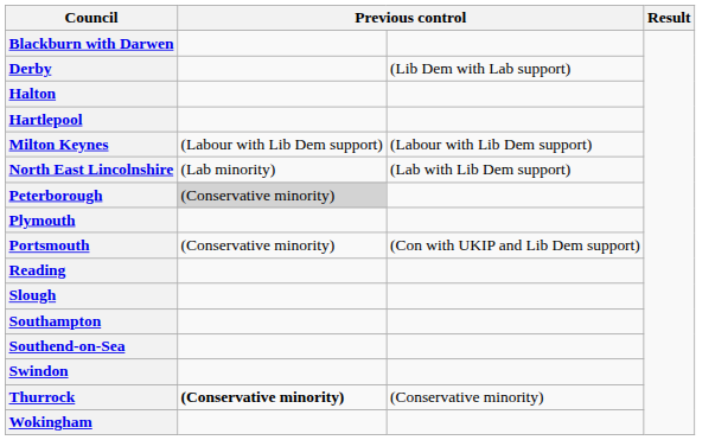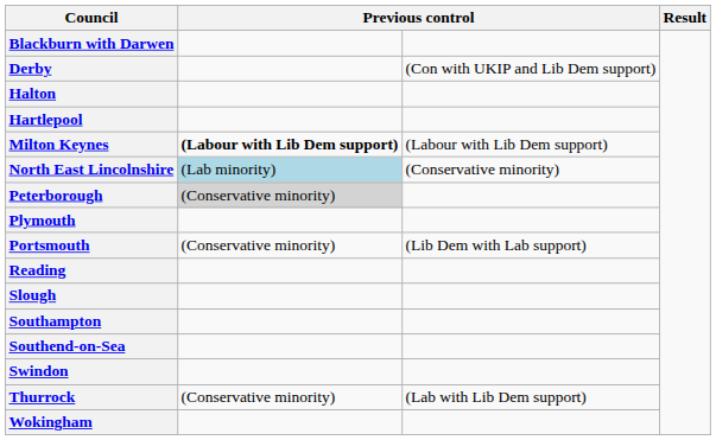Derby | column 3: (Lib Dem with Lab support) -> (Con with UKIP and Lib Dem support)
Milton Keynes | column 2: normal -> bold
North East Lincolnshire | column 2: no background -> lightblue background
North East Lincolnshire | column 3: (Lab with Lib Dem support) -> (Conservative minority)
Portsmouth | column 3: (Con with UKIP and Lib Dem support) -> (Lib Dem with Lab support)
Thurrock | column 2: bold -> normal
Thurrock | column 3: (Conservative minority) -> (Lab with Lib Dem support)
